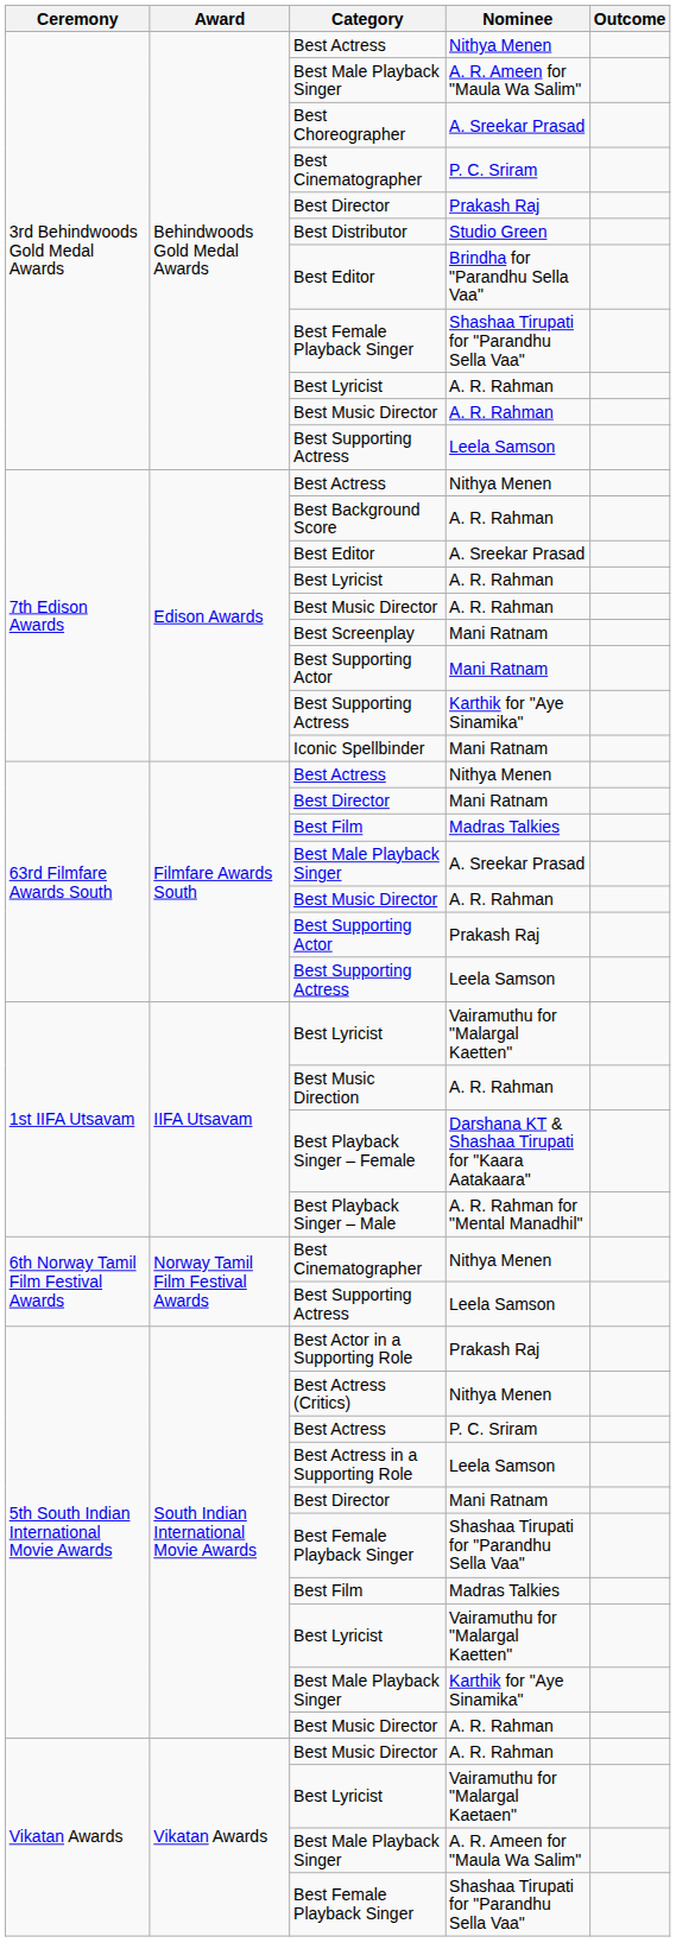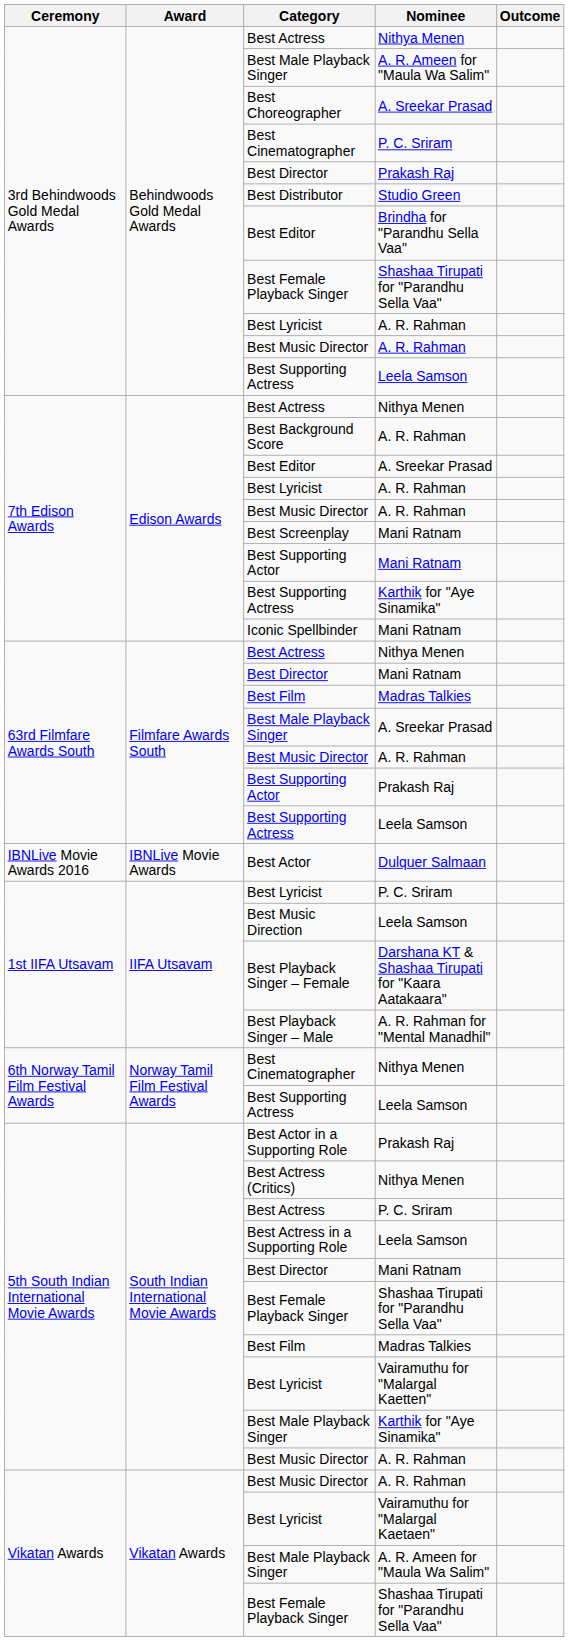+ row: IBNLive Movie Awards 2016 | IBNLive Movie Awards | Best Actor | Dulquer Salmaan
1st IIFA Utsavam / Best Lyricist | Nominee: Vairamuthu for "Malargal Kaetten" -> P. C. Sriram
Best Music Direction | Nominee: A. R. Rahman -> Leela Samson
